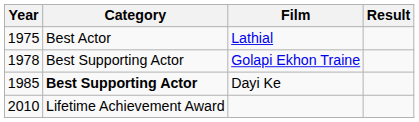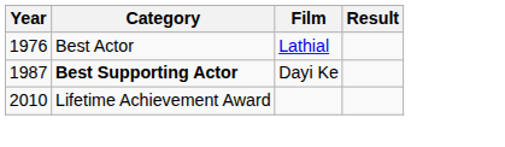Lathial | Year: 1975 -> 1976
- row: 1978 | Best Supporting Actor | Golapi Ekhon Traine
Dayi Ke | Year: 1985 -> 1987
